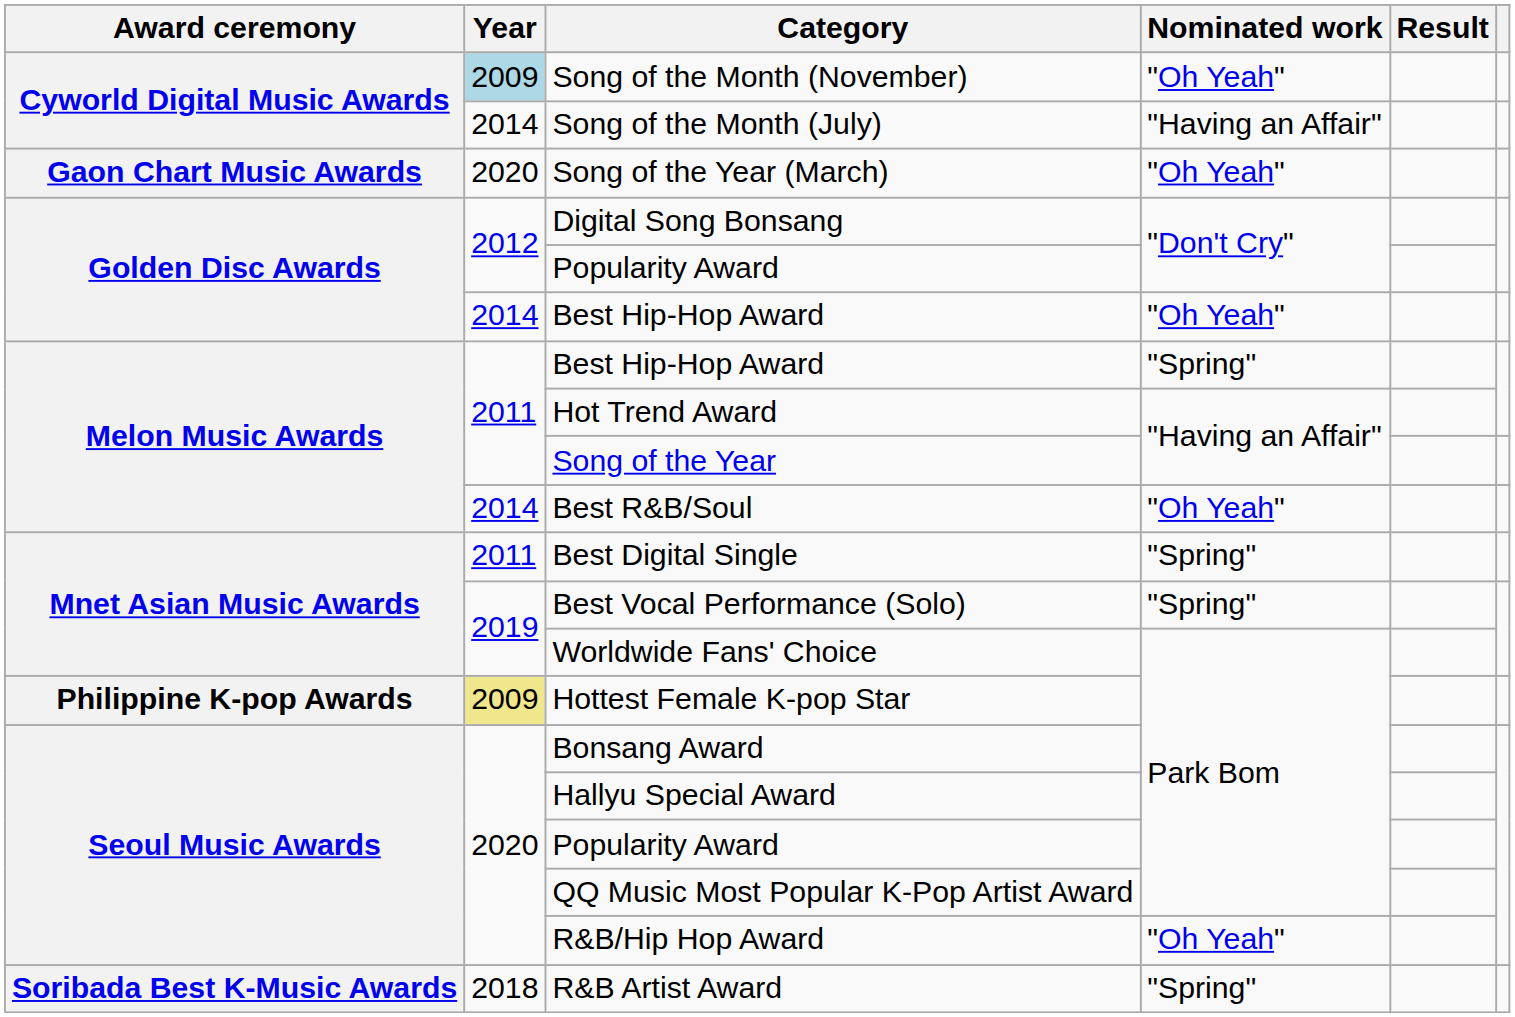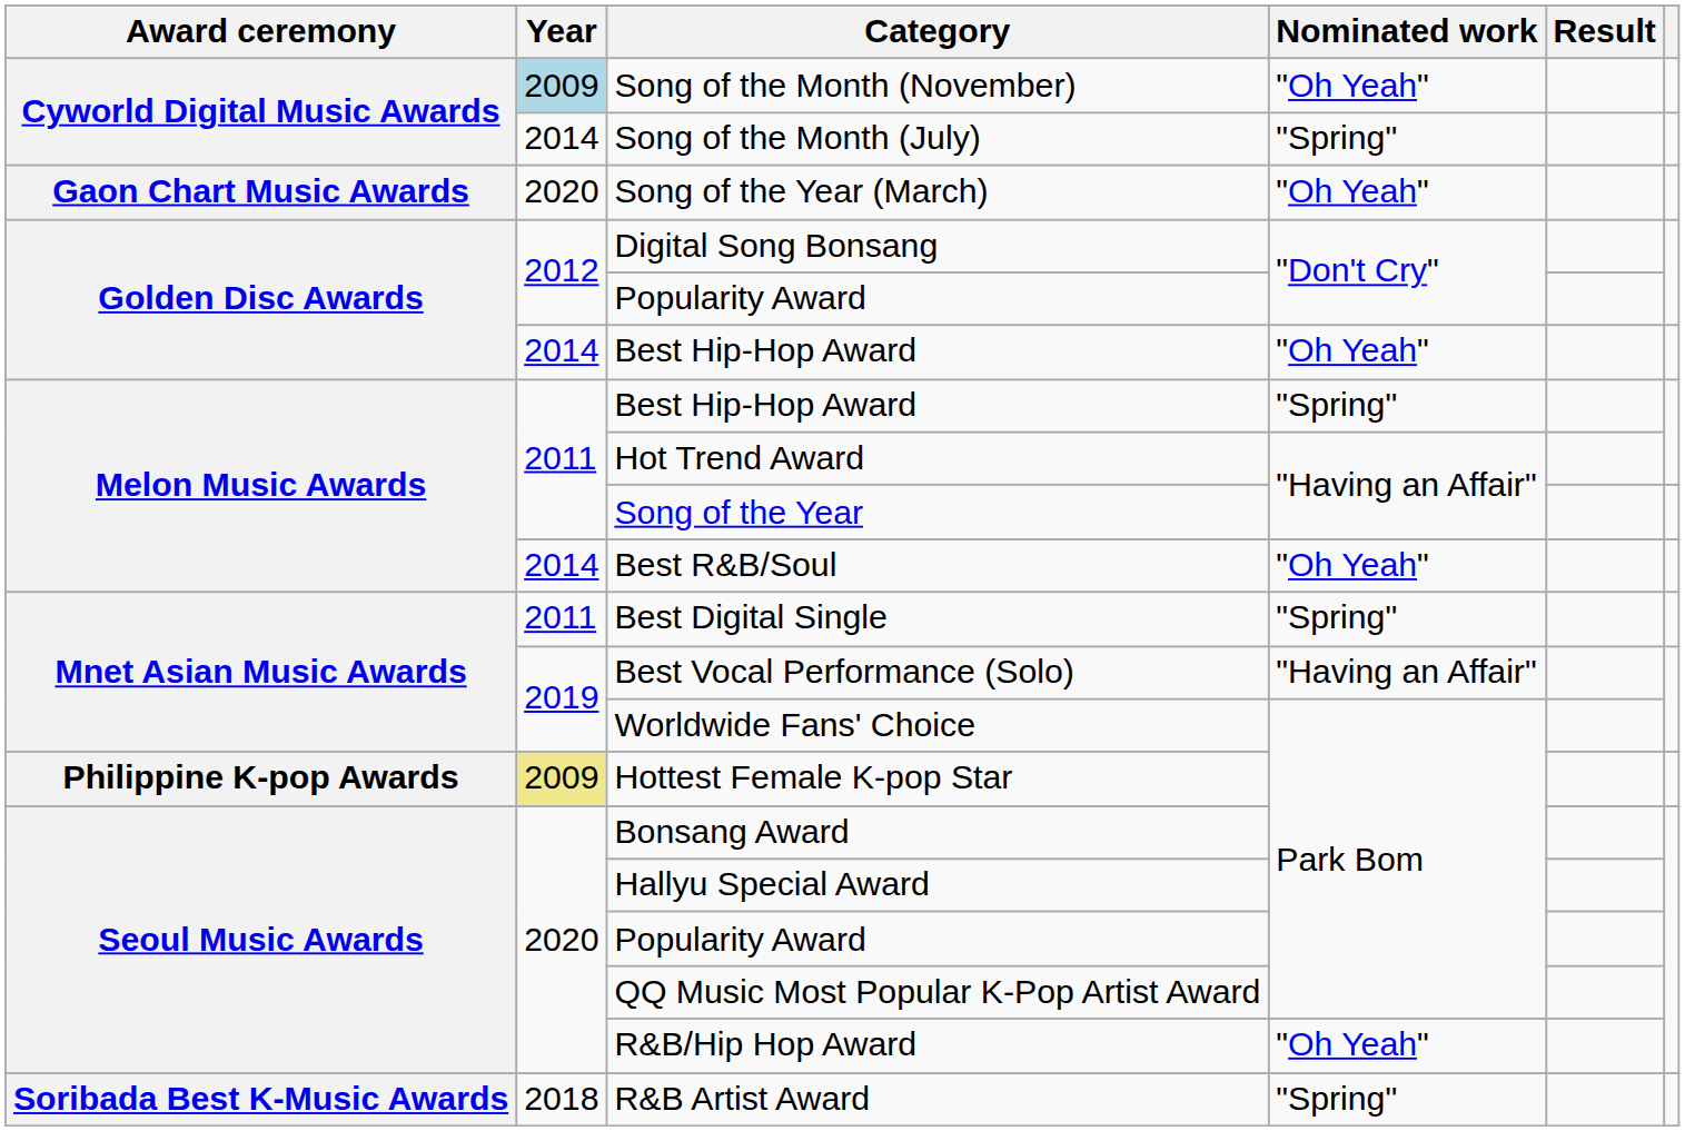Song of the Month (July) | Nominated work: "Having an Affair" -> "Spring"
Best Vocal Performance (Solo) | Nominated work: "Spring" -> "Having an Affair"
